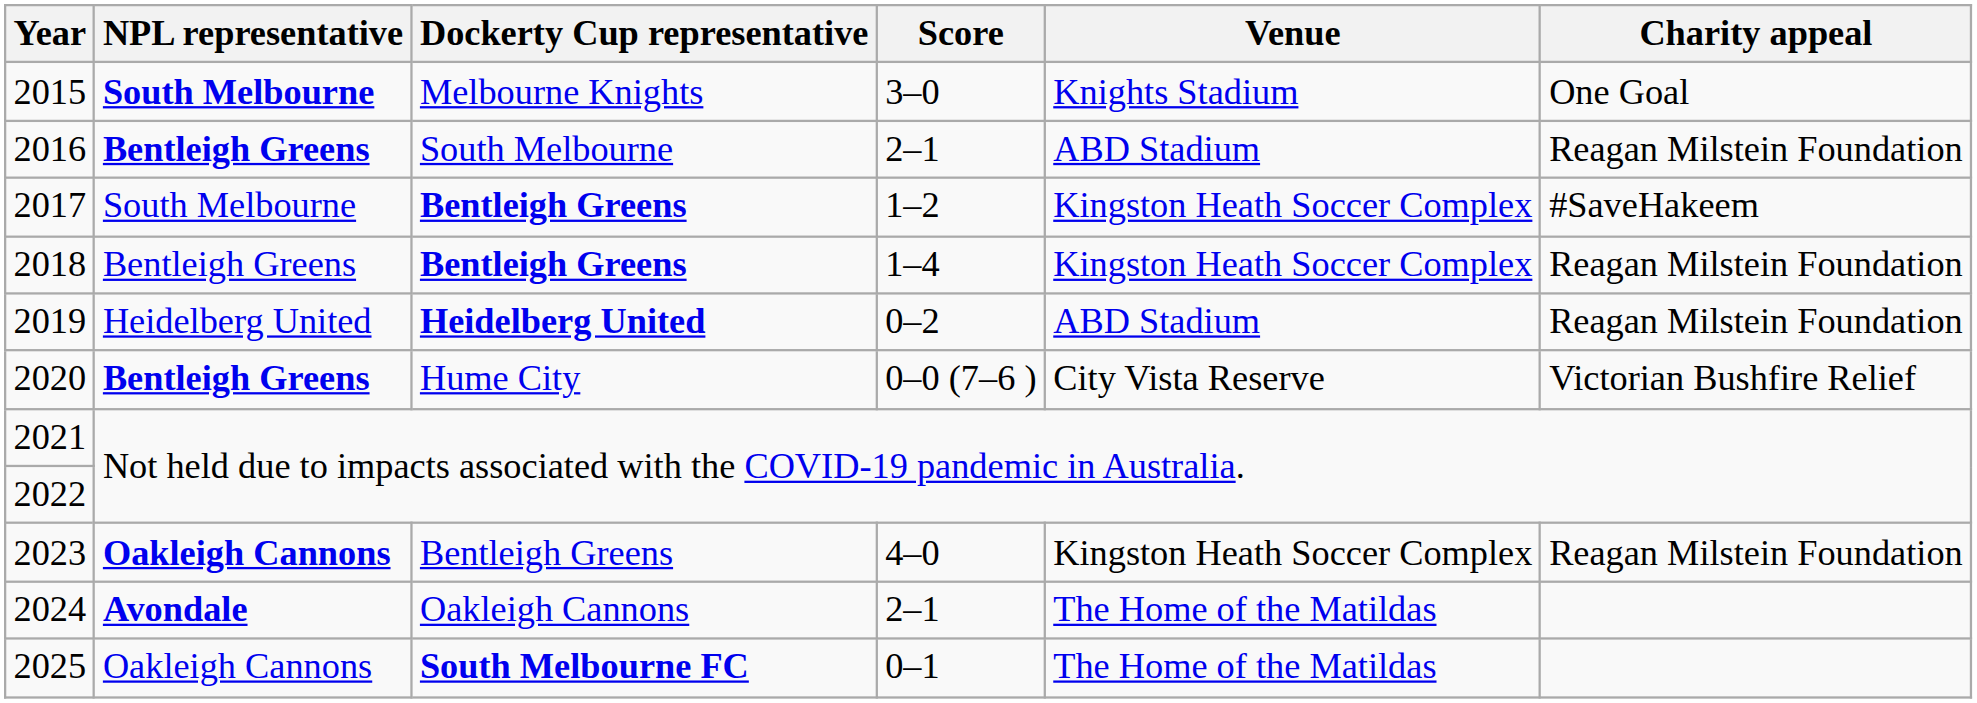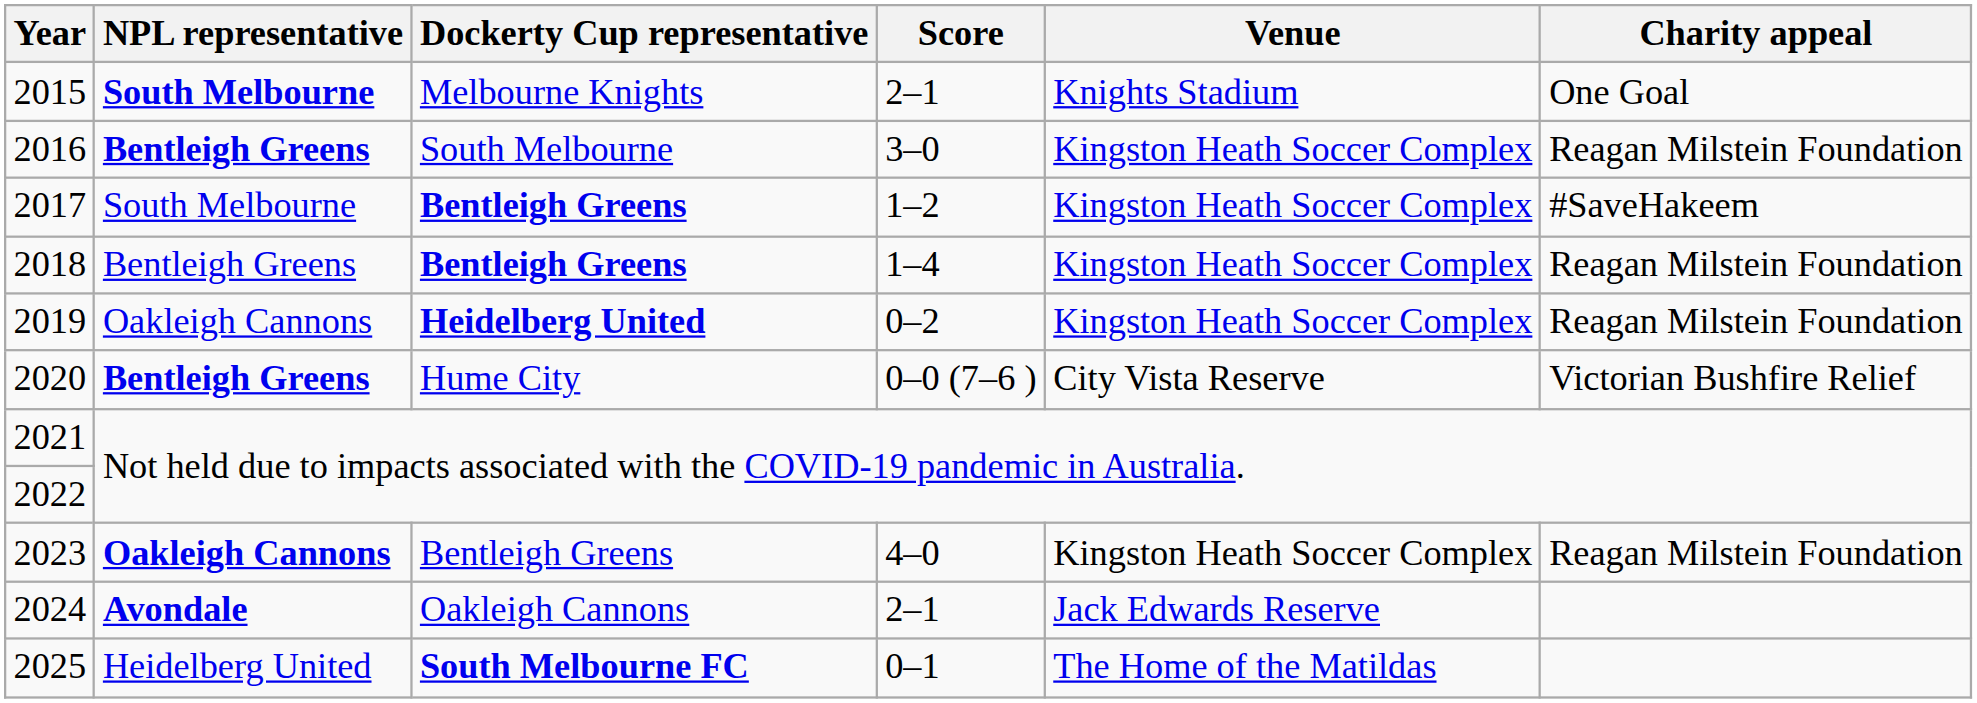2015 | Score: 3–0 -> 2–1
2016 | Score: 2–1 -> 3–0
2016 | Venue: ABD Stadium -> Kingston Heath Soccer Complex
2019 | NPL representative: Heidelberg United -> Oakleigh Cannons
2019 | Venue: ABD Stadium -> Kingston Heath Soccer Complex
2024 | Venue: The Home of the Matildas -> Jack Edwards Reserve
2025 | NPL representative: Oakleigh Cannons -> Heidelberg United
